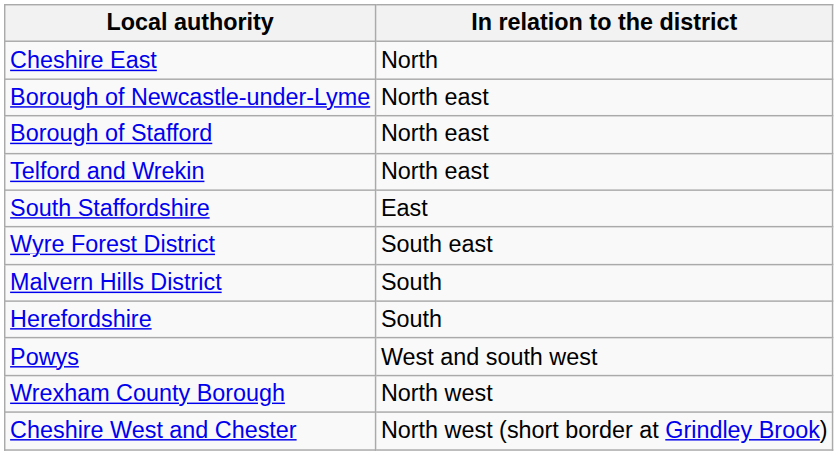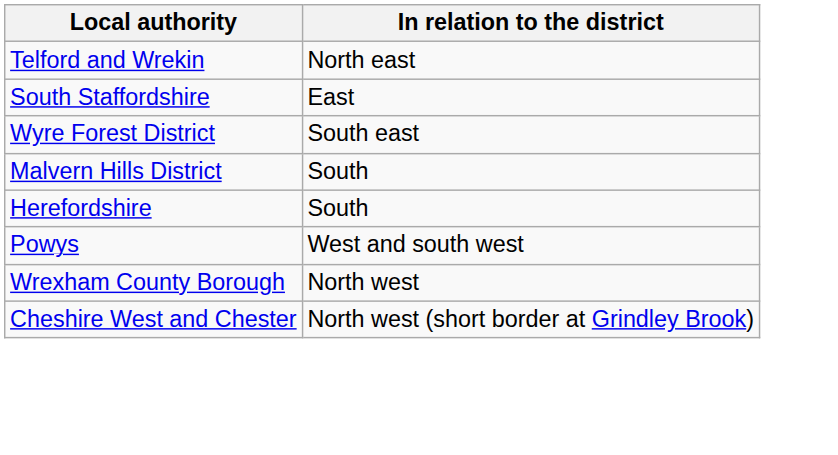- row: Cheshire East | North
- row: Borough of Newcastle-under-Lyme | North east
- row: Borough of Stafford | North east
